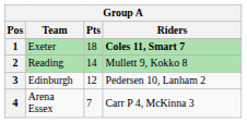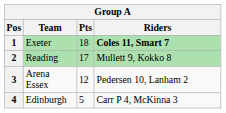2 | Pts: 14 -> 17
3 | Team: Edinburgh -> Arena Essex
4 | Team: Arena Essex -> Edinburgh
4 | Pts: 7 -> 5
